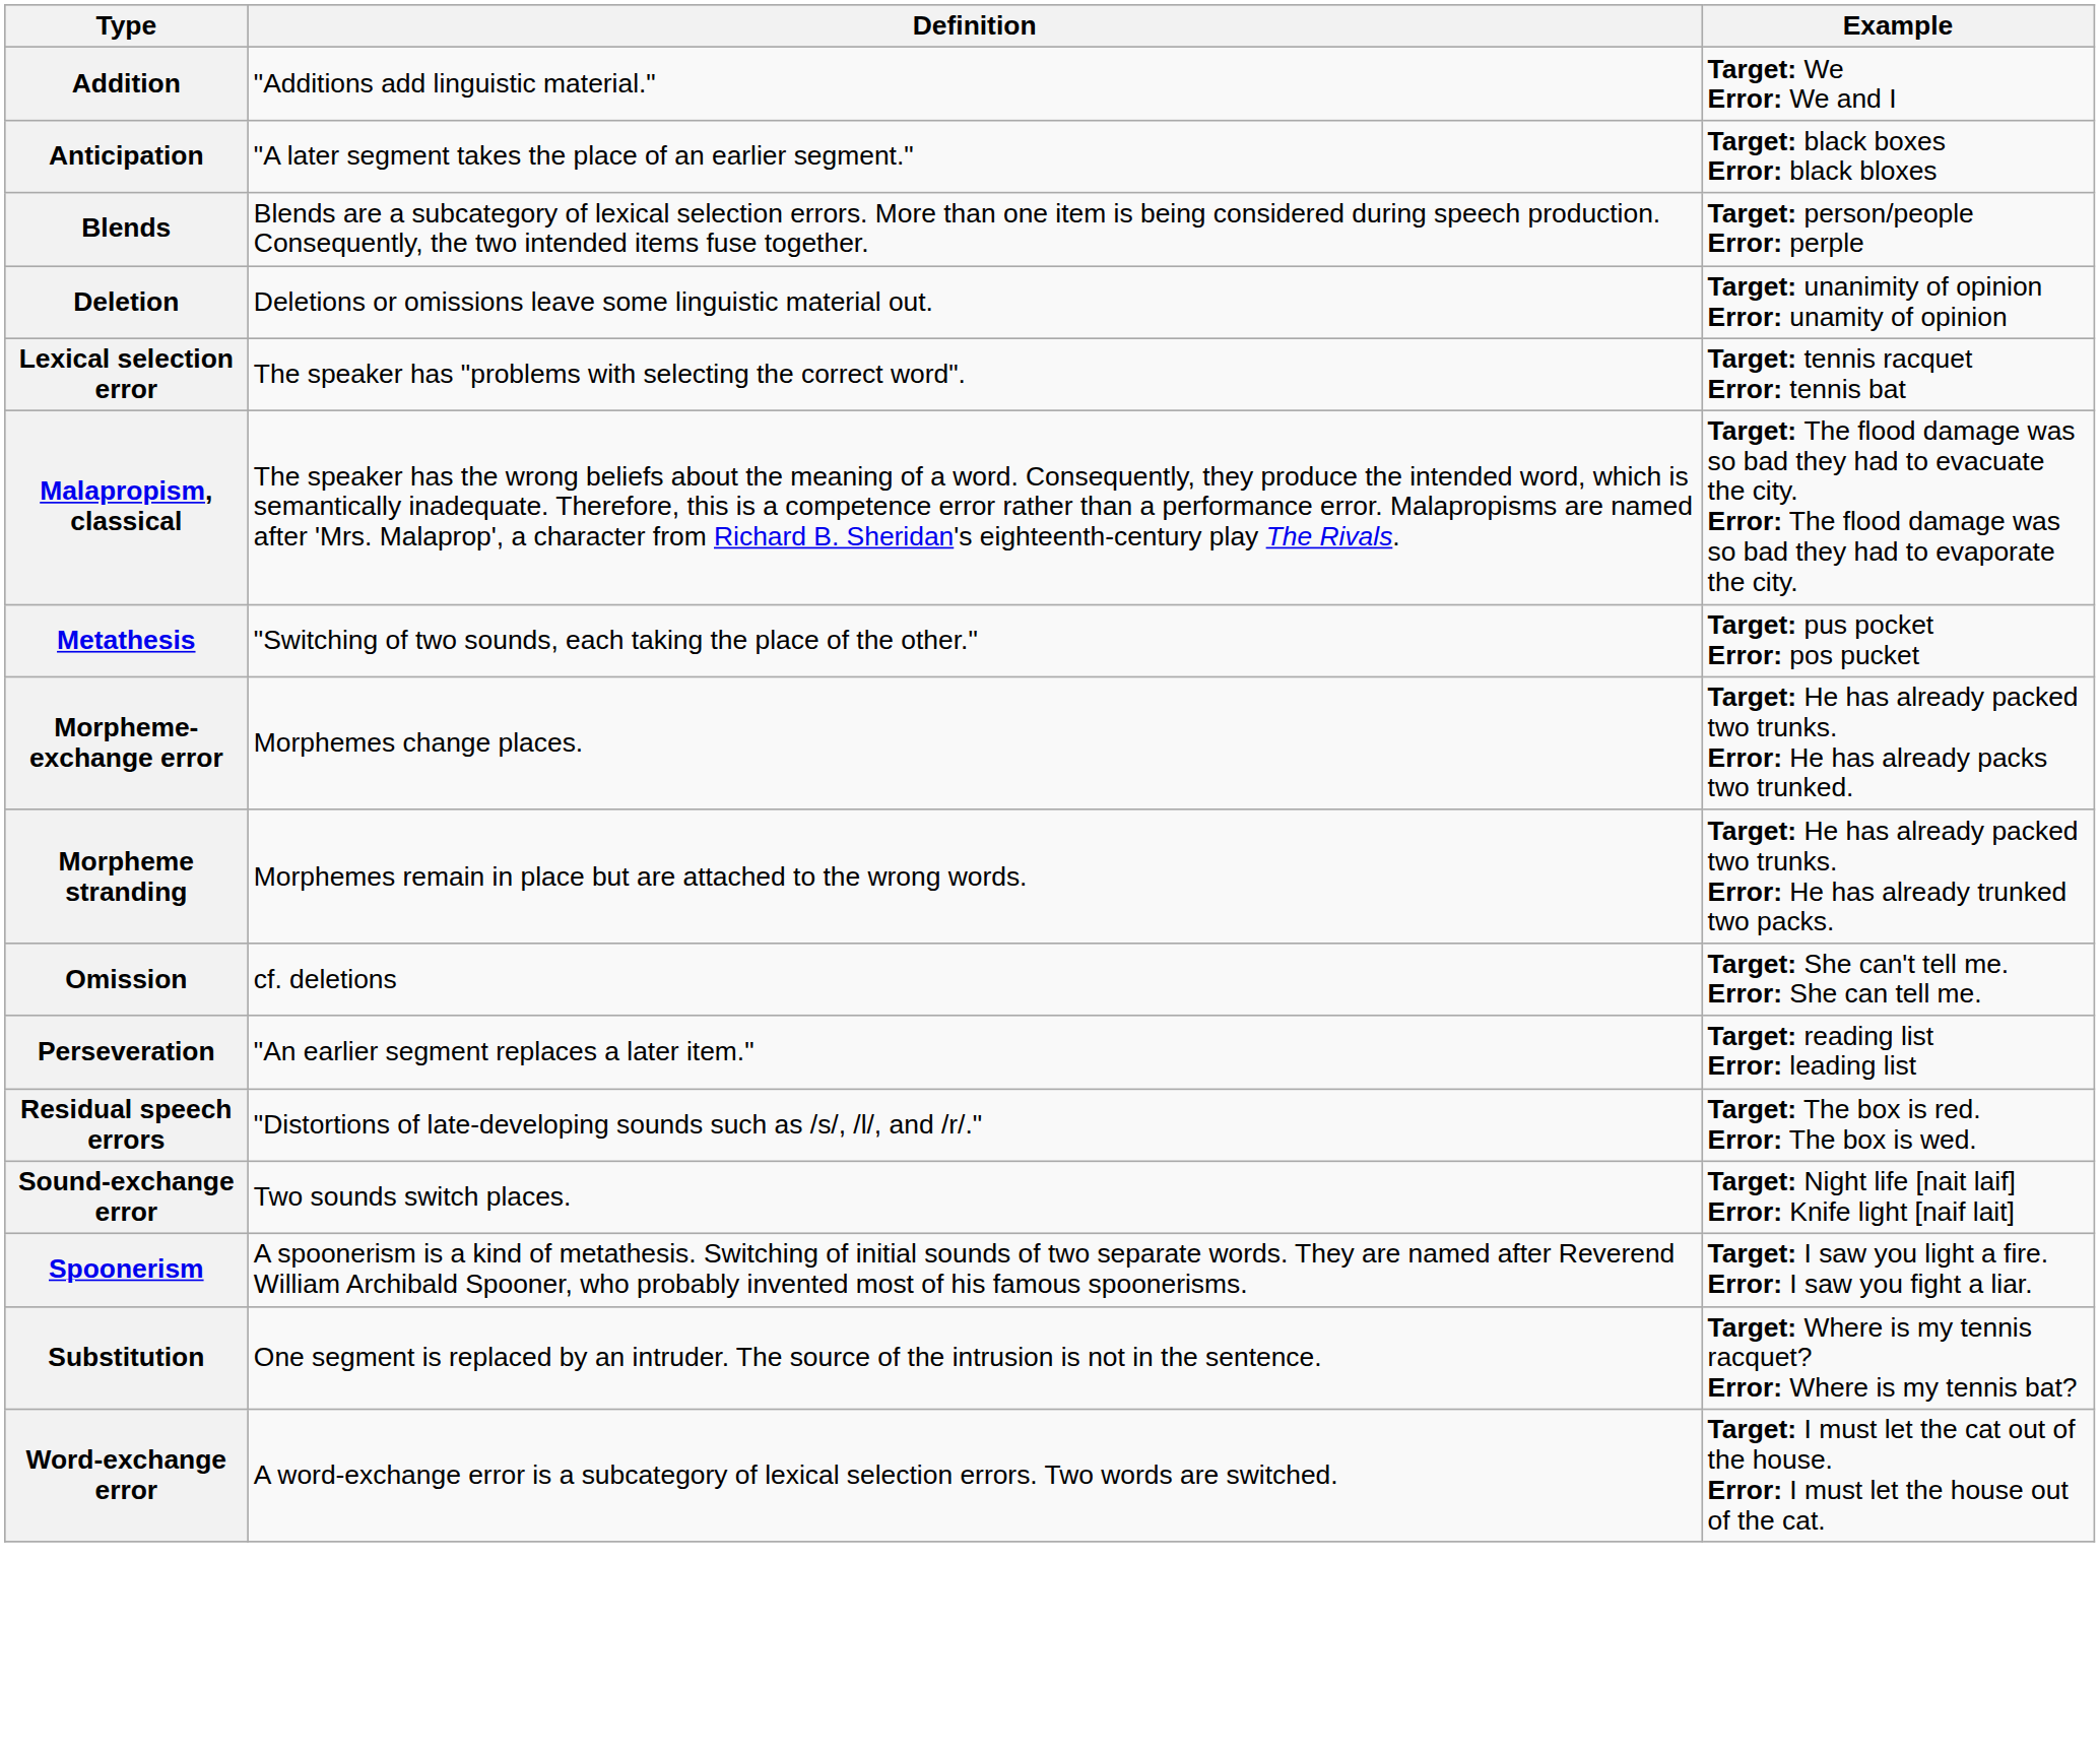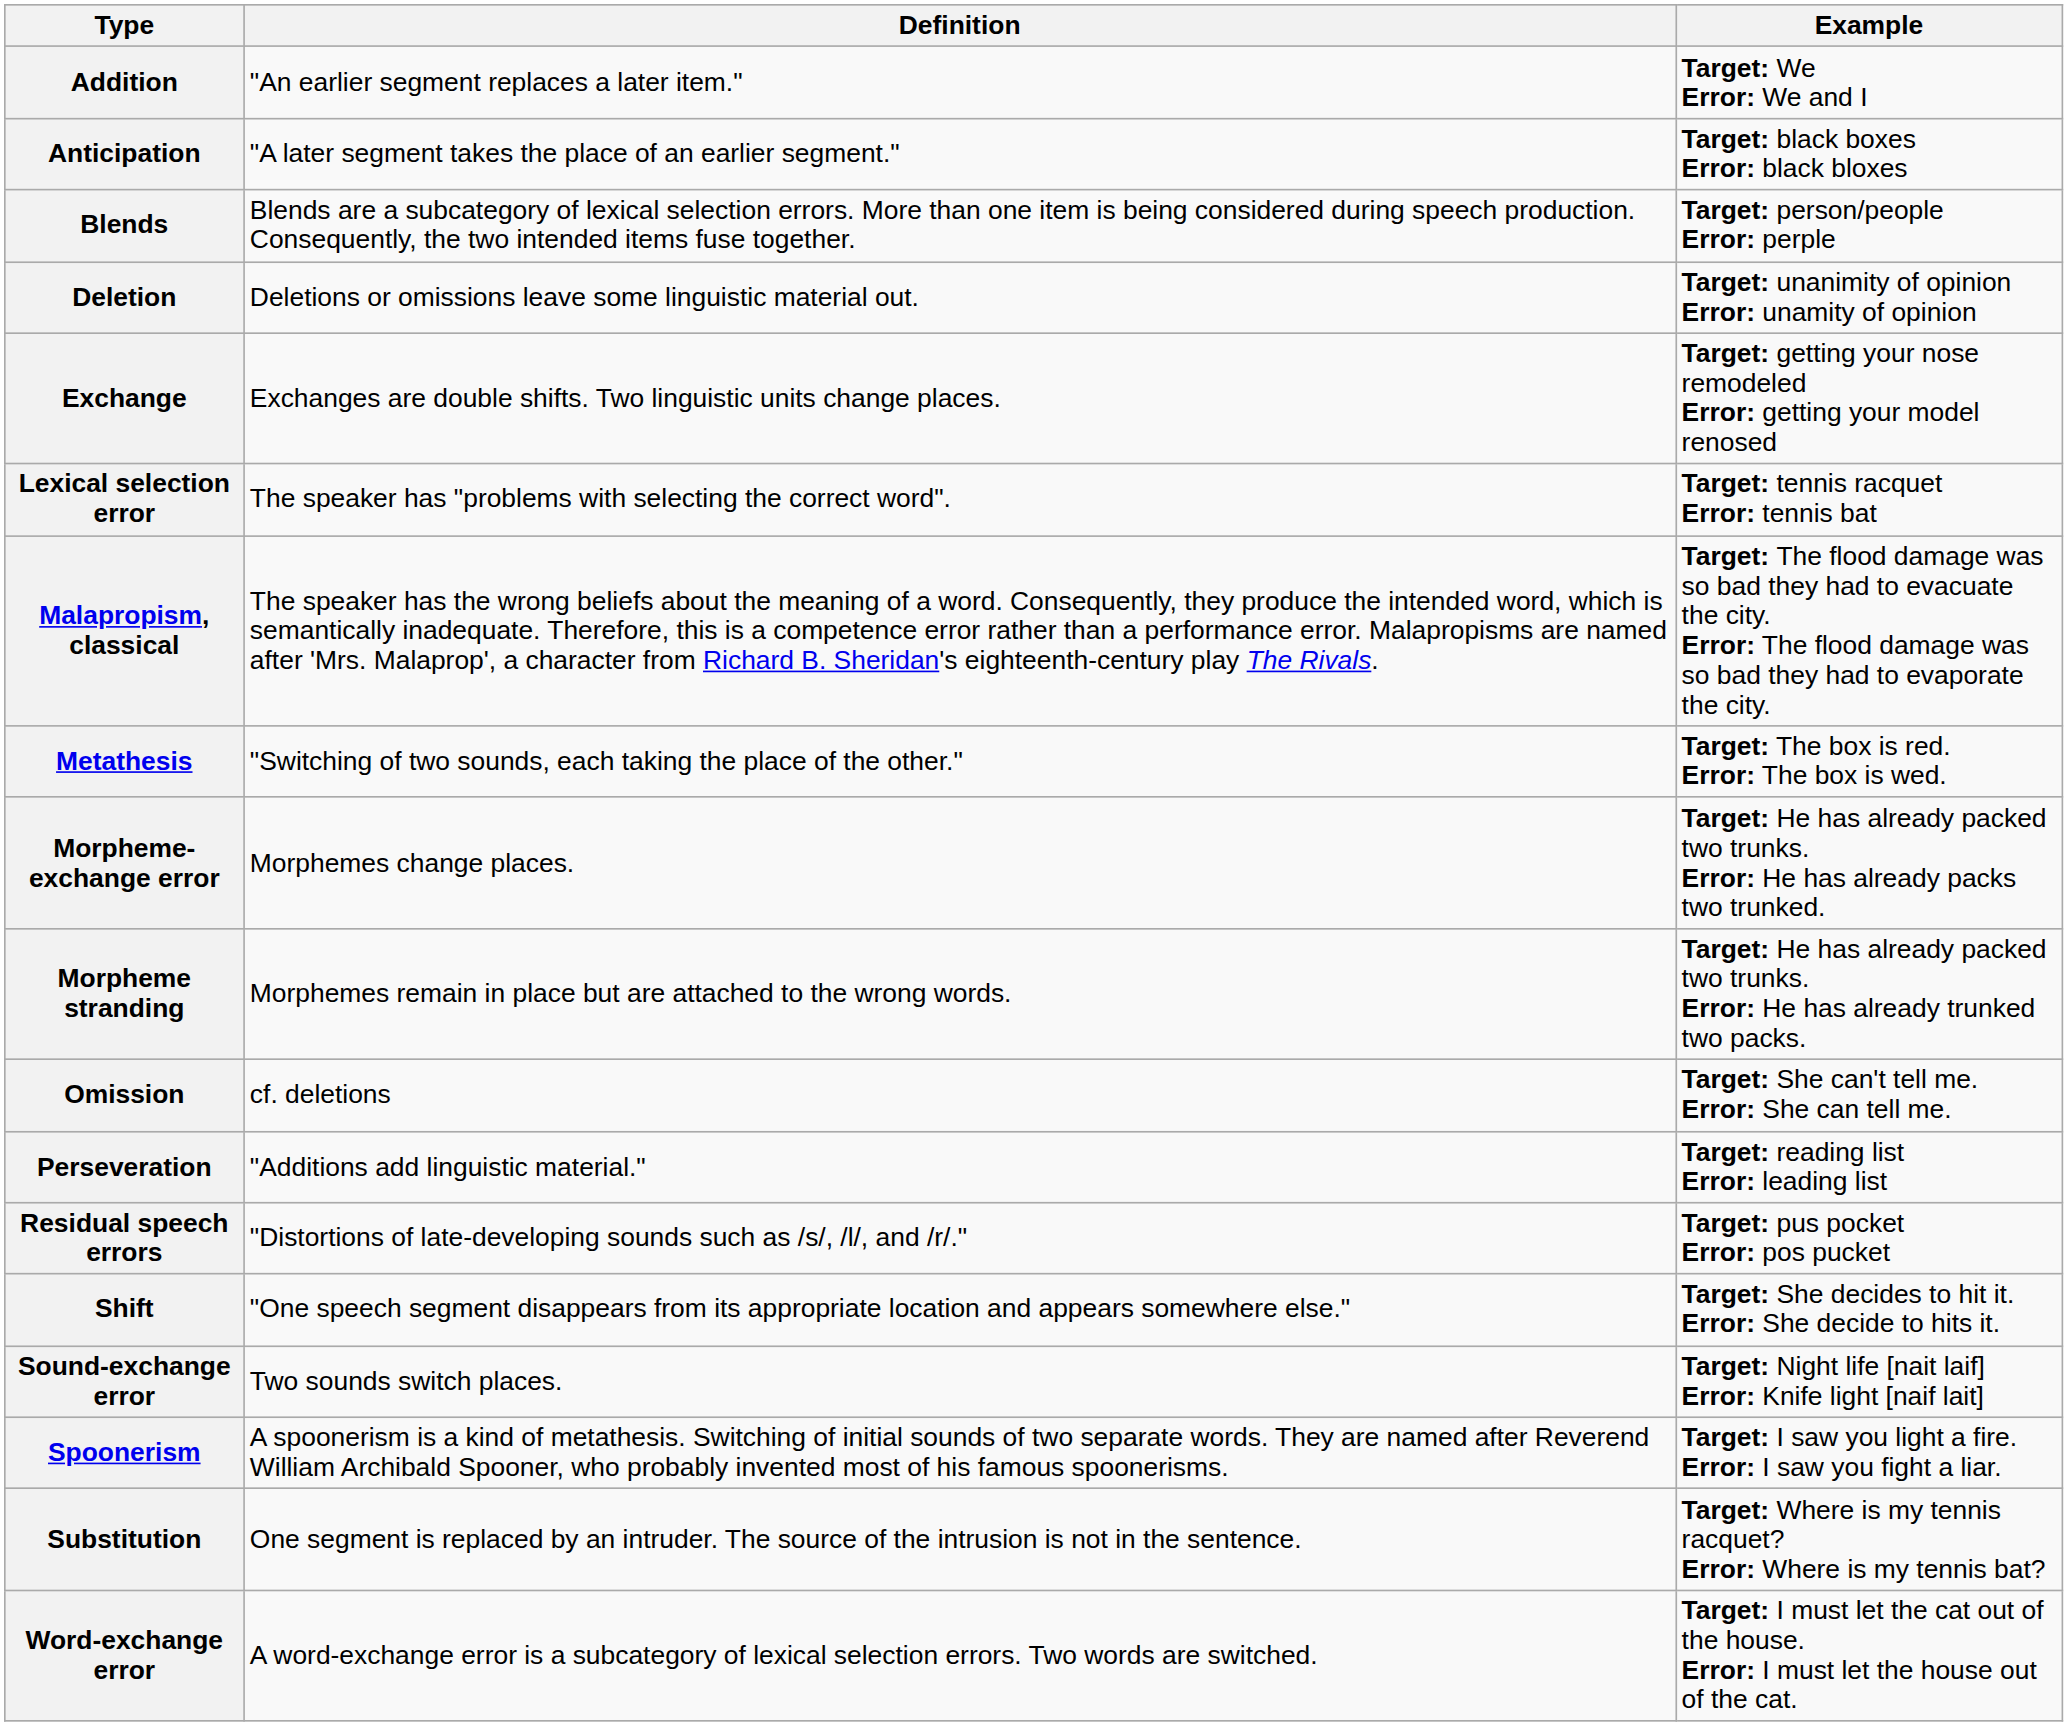Addition | Definition: "Additions add linguistic material." -> "An earlier segment replaces a later item."
+ row: Exchange | Exchanges are double shifts. Two linguistic units change places. | Target: getting your nose remodeled Error: getting your model renosed
Metathesis | Example: Target: pus pocket Error: pos pucket -> Target: The box is red. Error: The box is wed.
Perseveration | Definition: "An earlier segment replaces a later item." -> "Additions add linguistic material."
Residual speech errors | Example: Target: The box is red. Error: The box is wed. -> Target: pus pocket Error: pos pucket
+ row: Shift | "One speech segment disappears from its appropriate location and appears somewhere else." | Target: She decides to hit it. Error: She decide to hits it.
